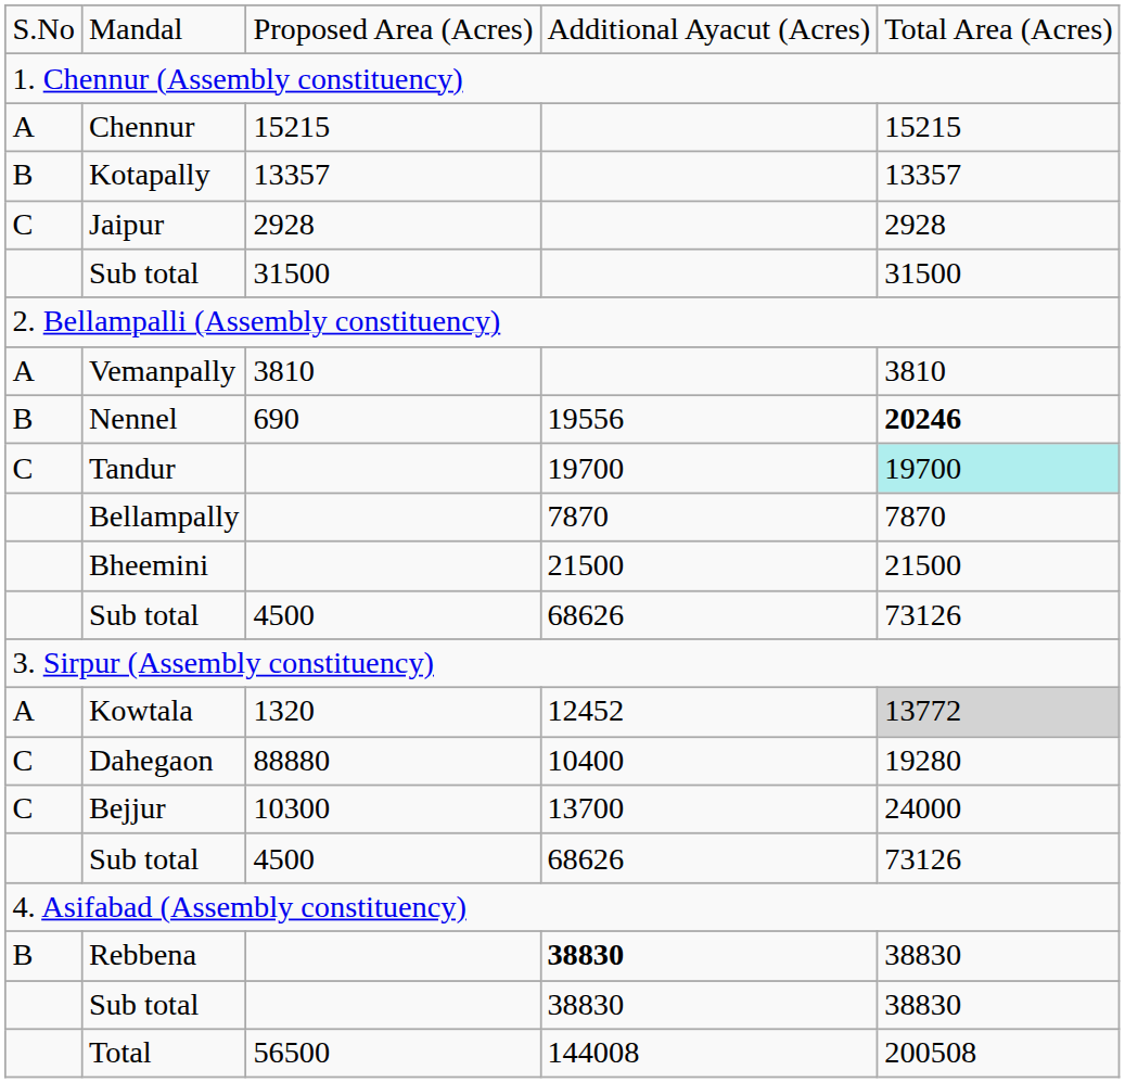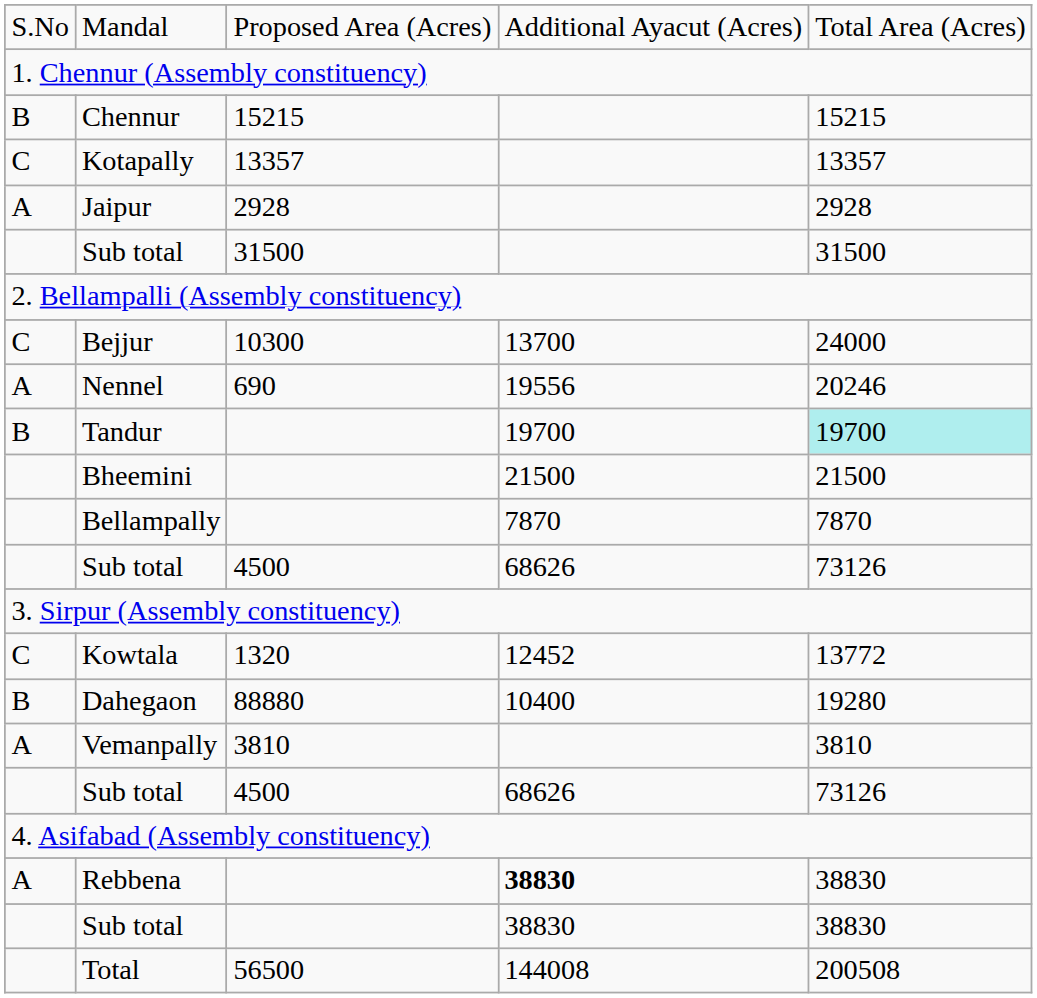Chennur | column 1: A -> B
Kotapally | column 1: B -> C
Jaipur | column 1: C -> A
rows swapped: Vemanpally <-> Bejjur
Nennel | column 1: B -> A
Nennel | column 5: bold -> normal
Tandur | column 1: C -> B
rows swapped: Bheemini <-> Bellampally
Kowtala | column 1: A -> C
Kowtala | column 5: lightgrey background -> no background
Dahegaon | column 1: C -> B
Rebbena | column 1: B -> A
